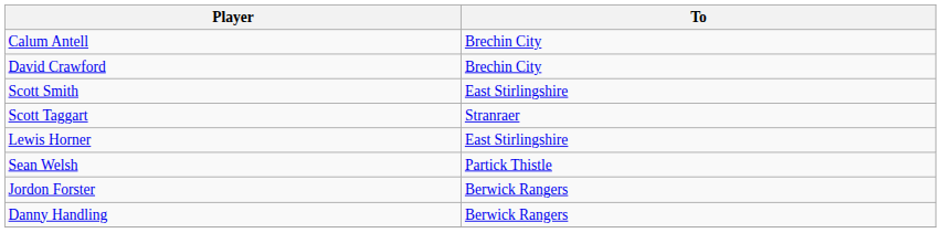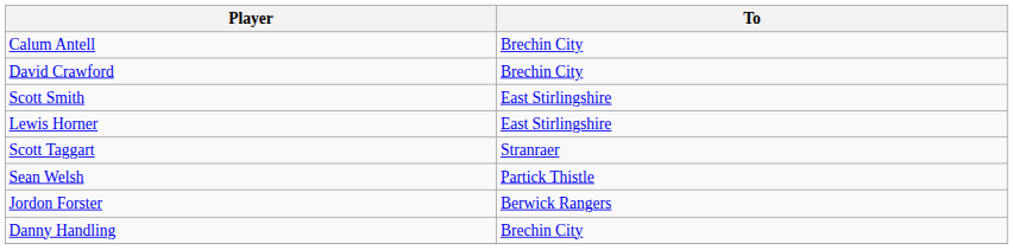rows swapped: Scott Taggart <-> Lewis Horner
Danny Handling | To: Berwick Rangers -> Brechin City
